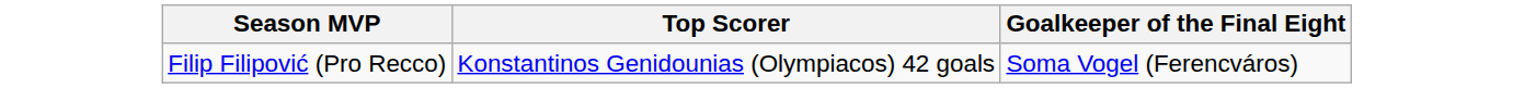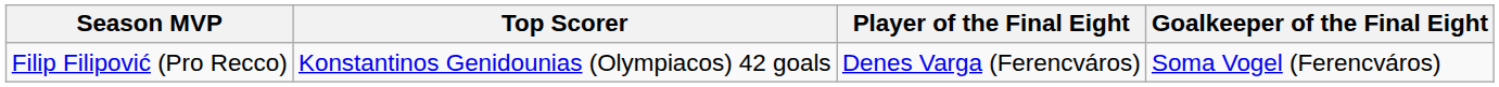+ column: Player of the Final Eight | Denes Varga (Ferencváros)
